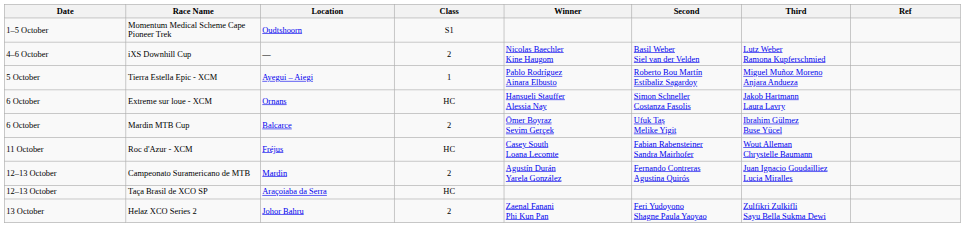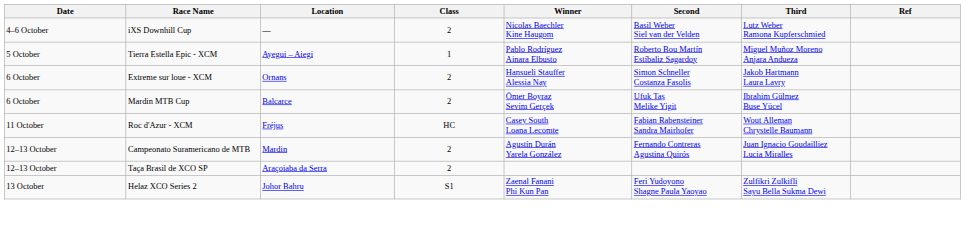- row: 1–5 October | Momentum Medical Scheme Cape Pioneer Trek | Oudtshoorn | S1
Extreme sur loue - XCM | Class: HC -> 2
Taça Brasil de XCO SP | Class: HC -> 2
Helaz XCO Series 2 | Class: 2 -> S1
